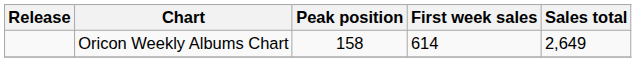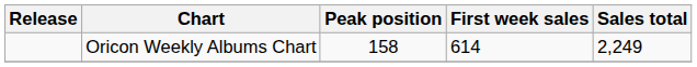Oricon Weekly Albums Chart | Sales total: 2,649 -> 2,249
